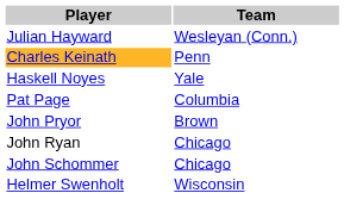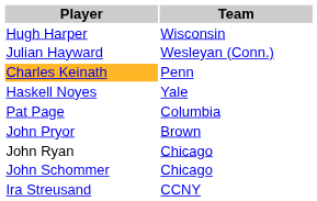+ row: Hugh Harper | Wisconsin
+ row: Ira Streusand | CCNY
- row: Helmer Swenholt | Wisconsin
